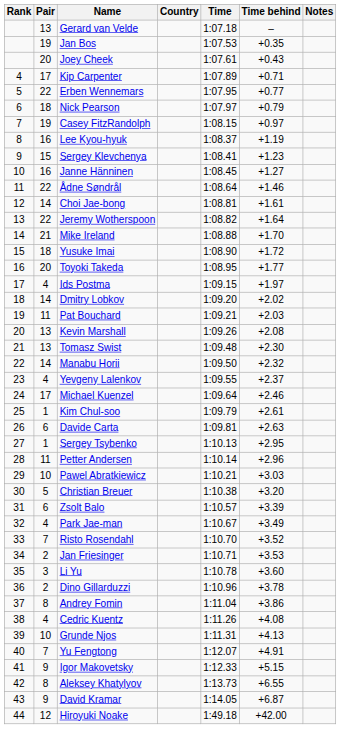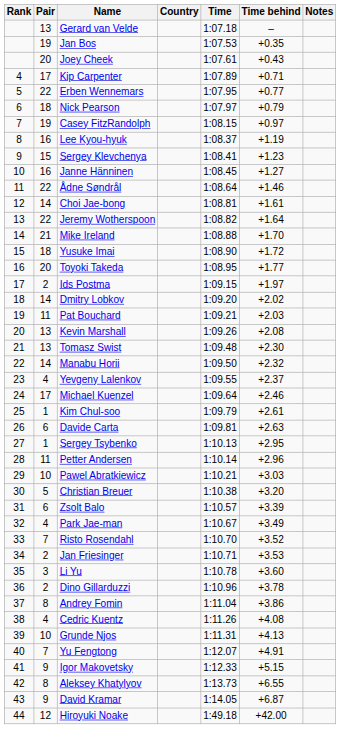Ids Postma | Pair: 4 -> 2
